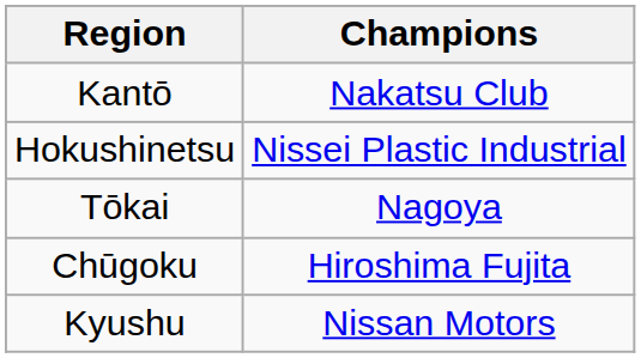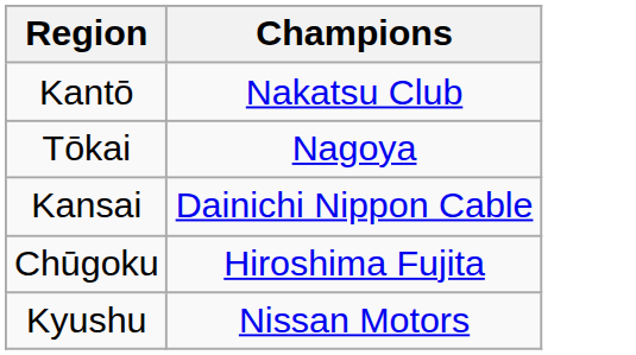- row: Hokushinetsu | Nissei Plastic Industrial
+ row: Kansai | Dainichi Nippon Cable
